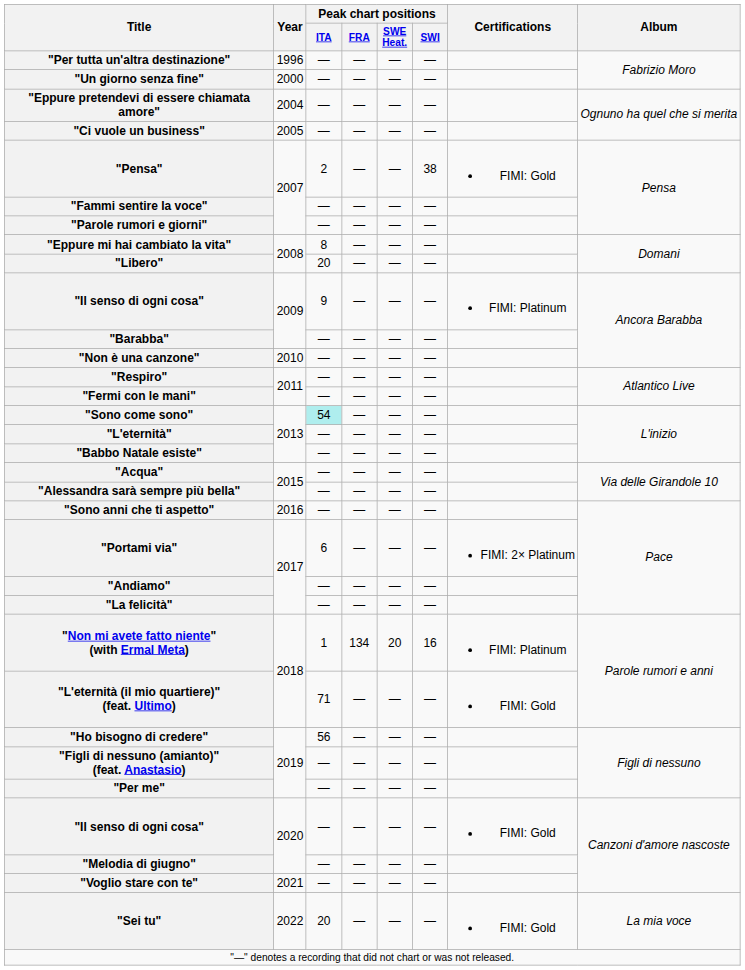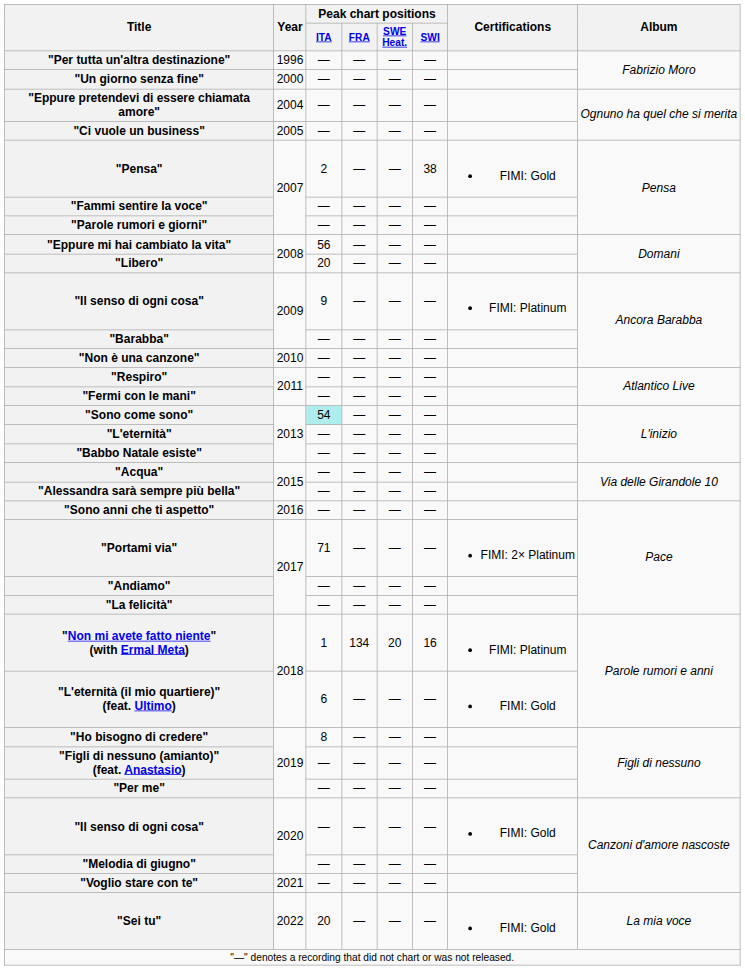"Eppure mi hai cambiato la vita" | Peak chart positions / ITA: 8 -> 56
"Portami via" | Peak chart positions / ITA: 6 -> 71
"L'eternità (il mio quartiere)" (feat. Ultimo) | Peak chart positions / ITA: 71 -> 6
"Ho bisogno di credere" | Peak chart positions / ITA: 56 -> 8
